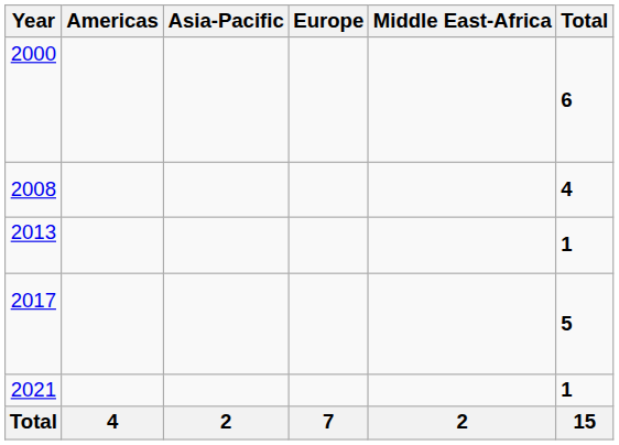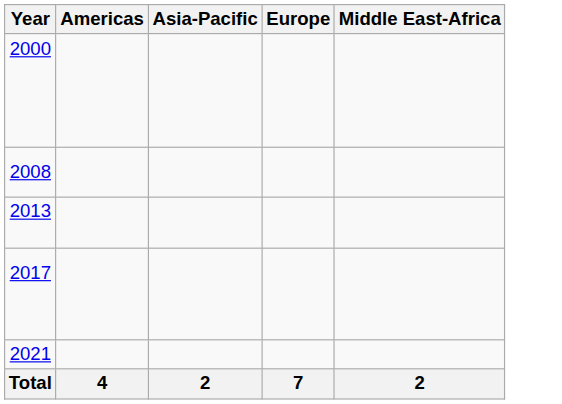- column: Total | 6 | 4 | 1 | 5 | 1 | 15
